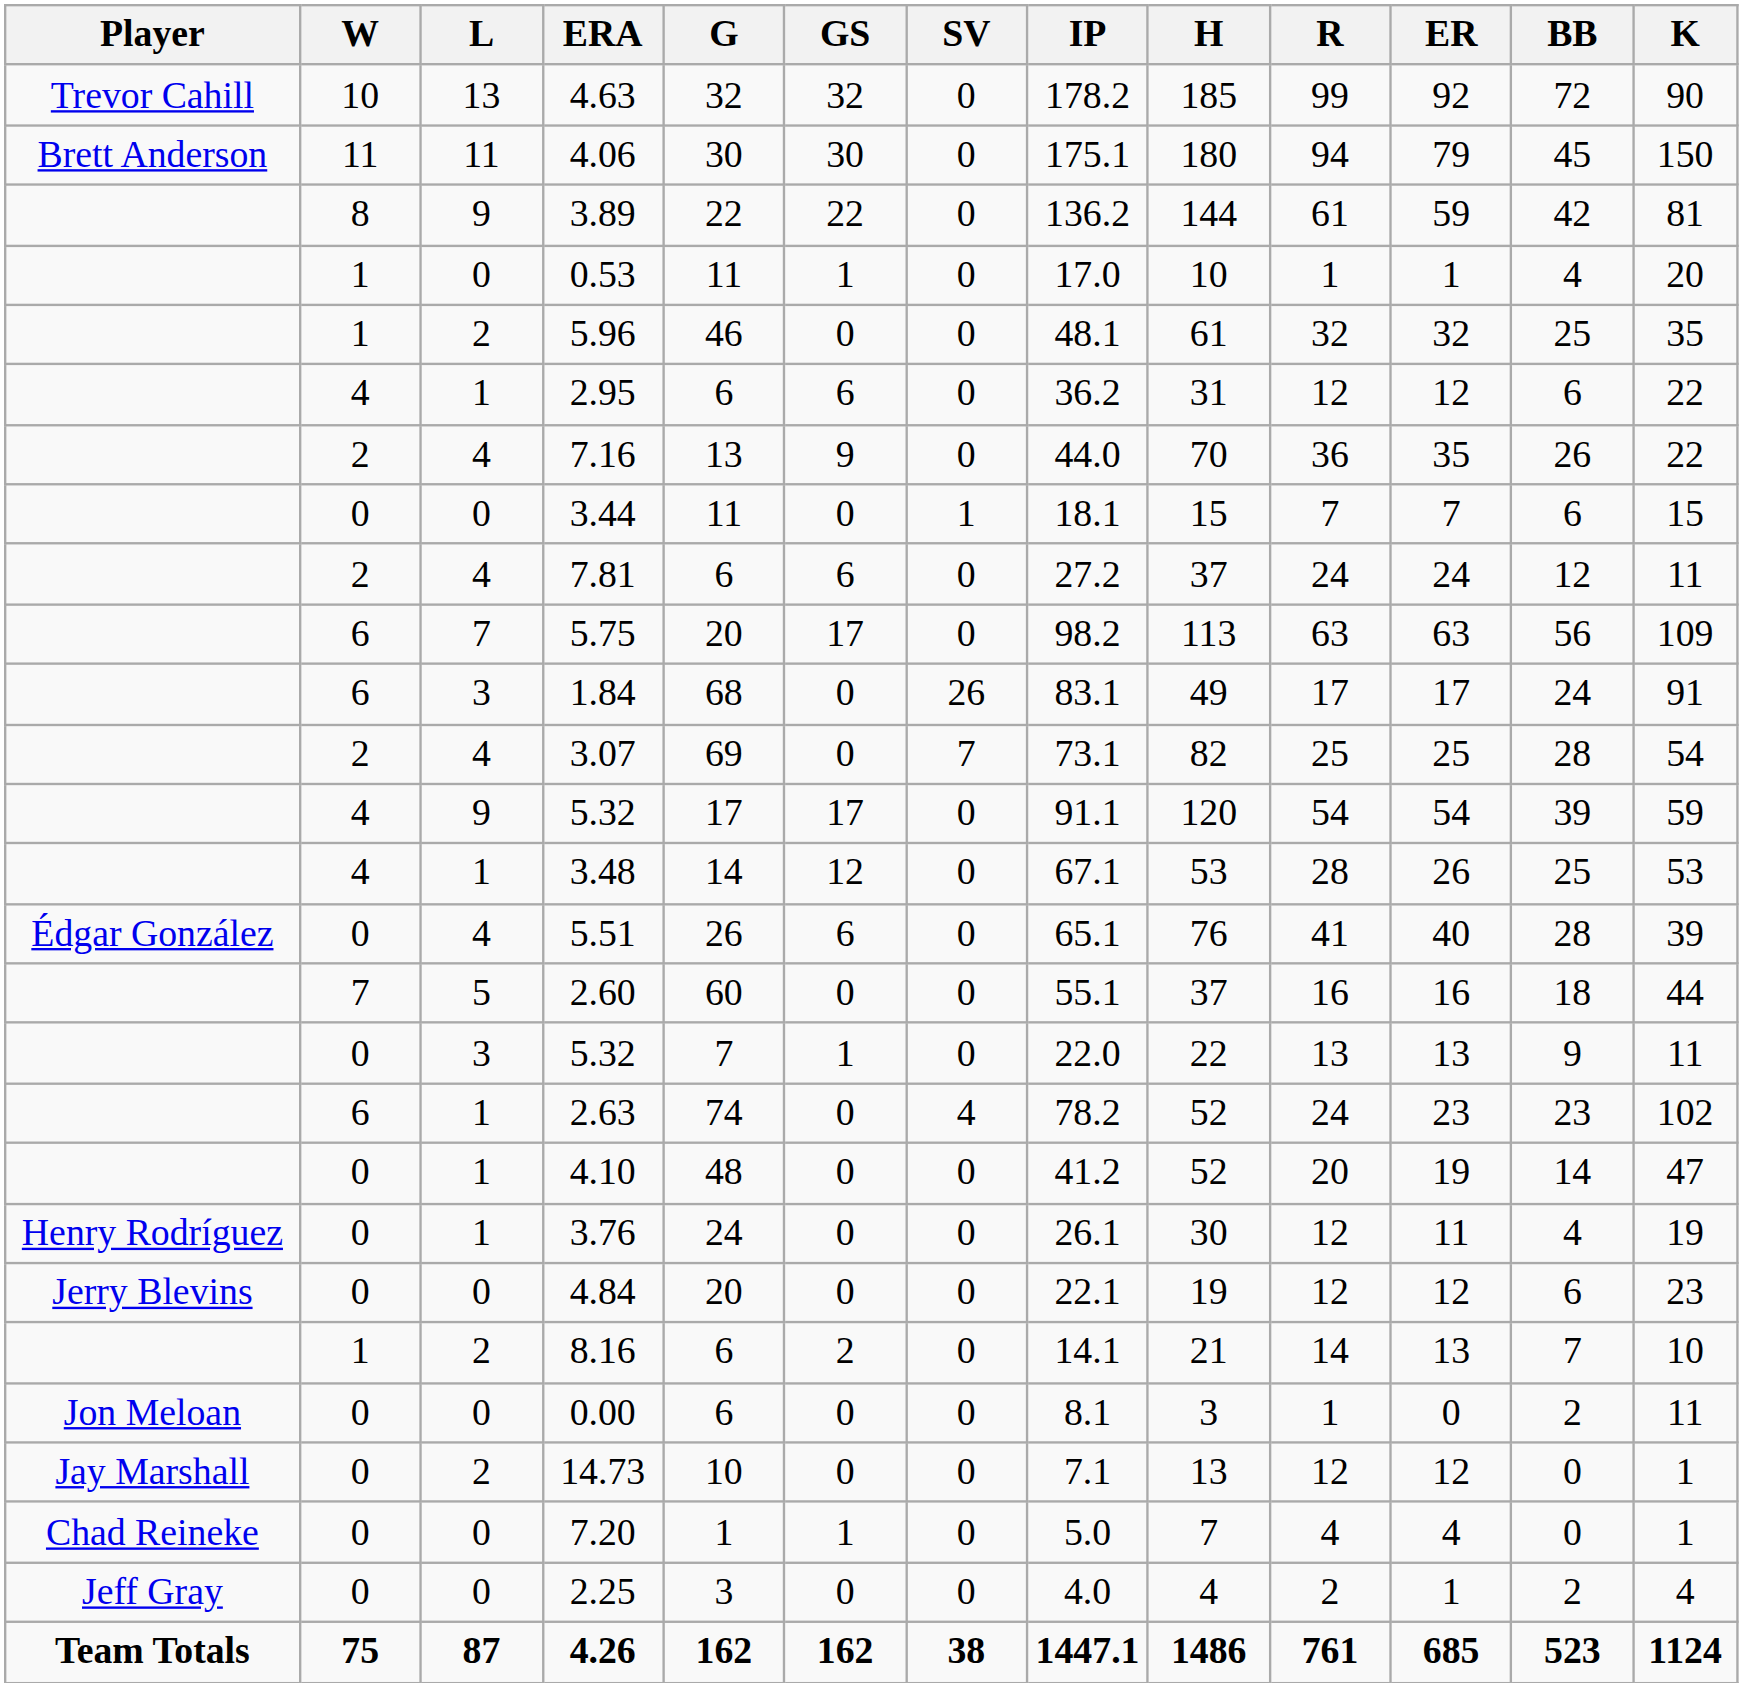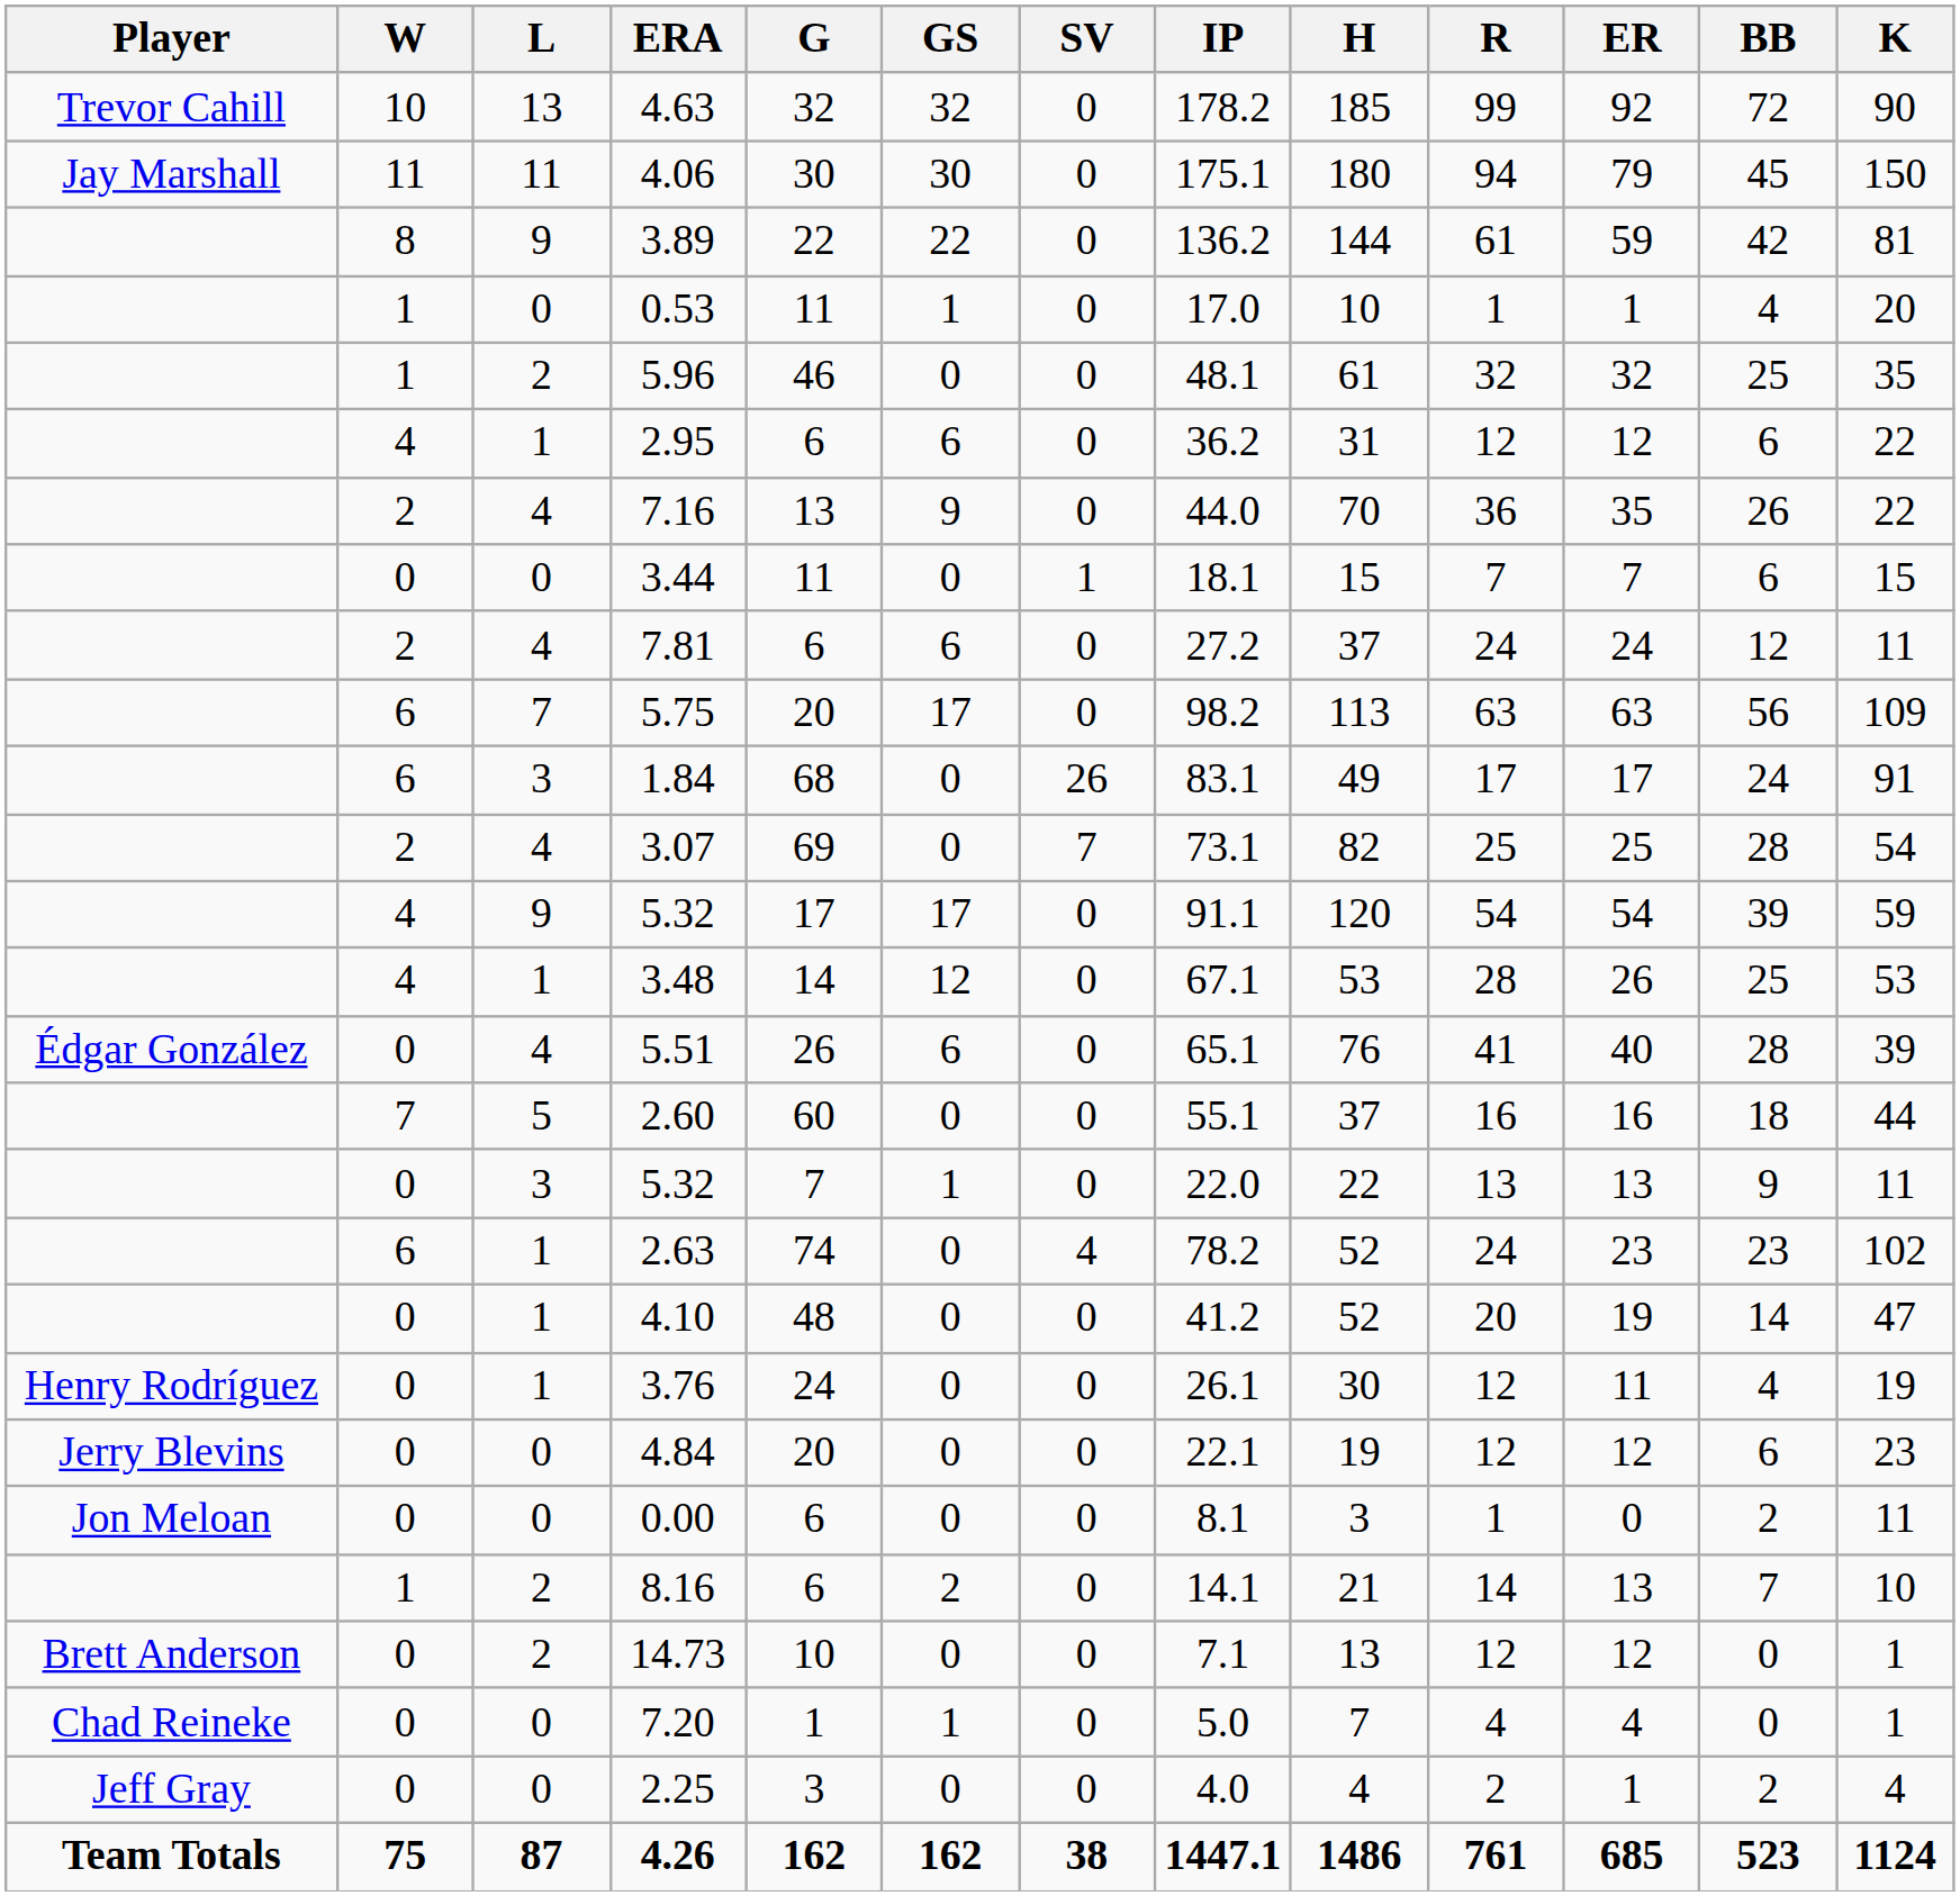4.06 | Player: Brett Anderson -> Jay Marshall
rows swapped: 8.16 <-> 0.00
14.73 | Player: Jay Marshall -> Brett Anderson
